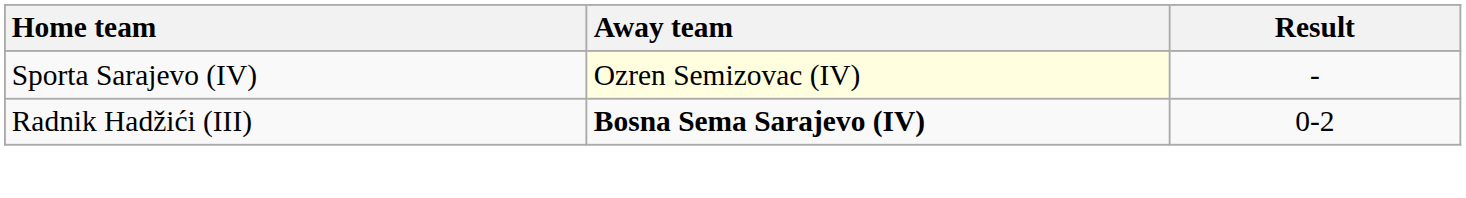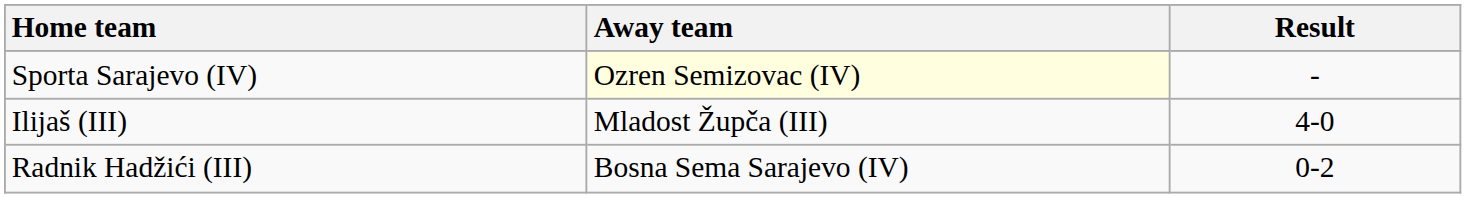+ row: Ilijaš (III) | Mladost Župča (III) | 4-0
Radnik Hadžići (III) | Away team: bold -> normal
